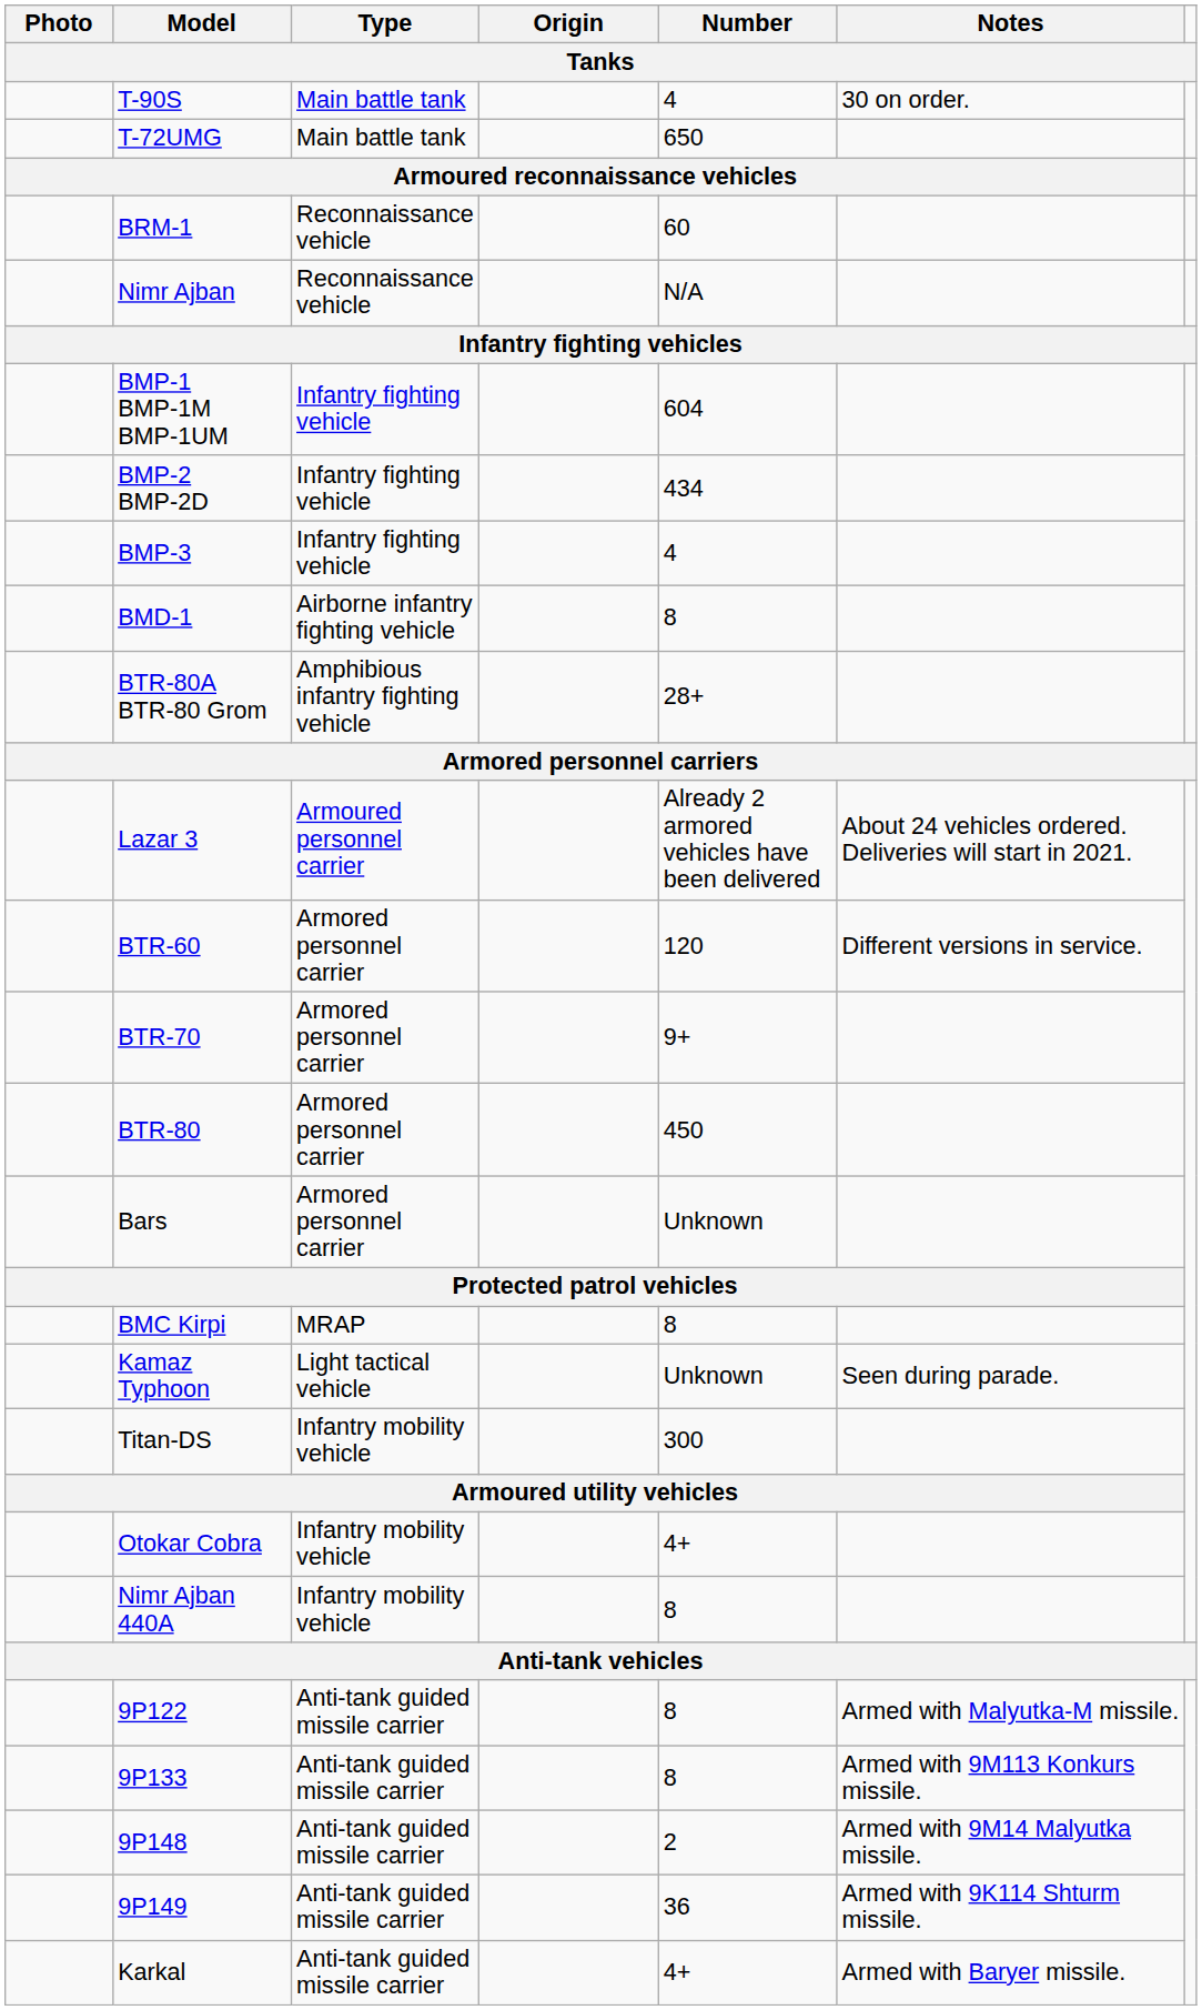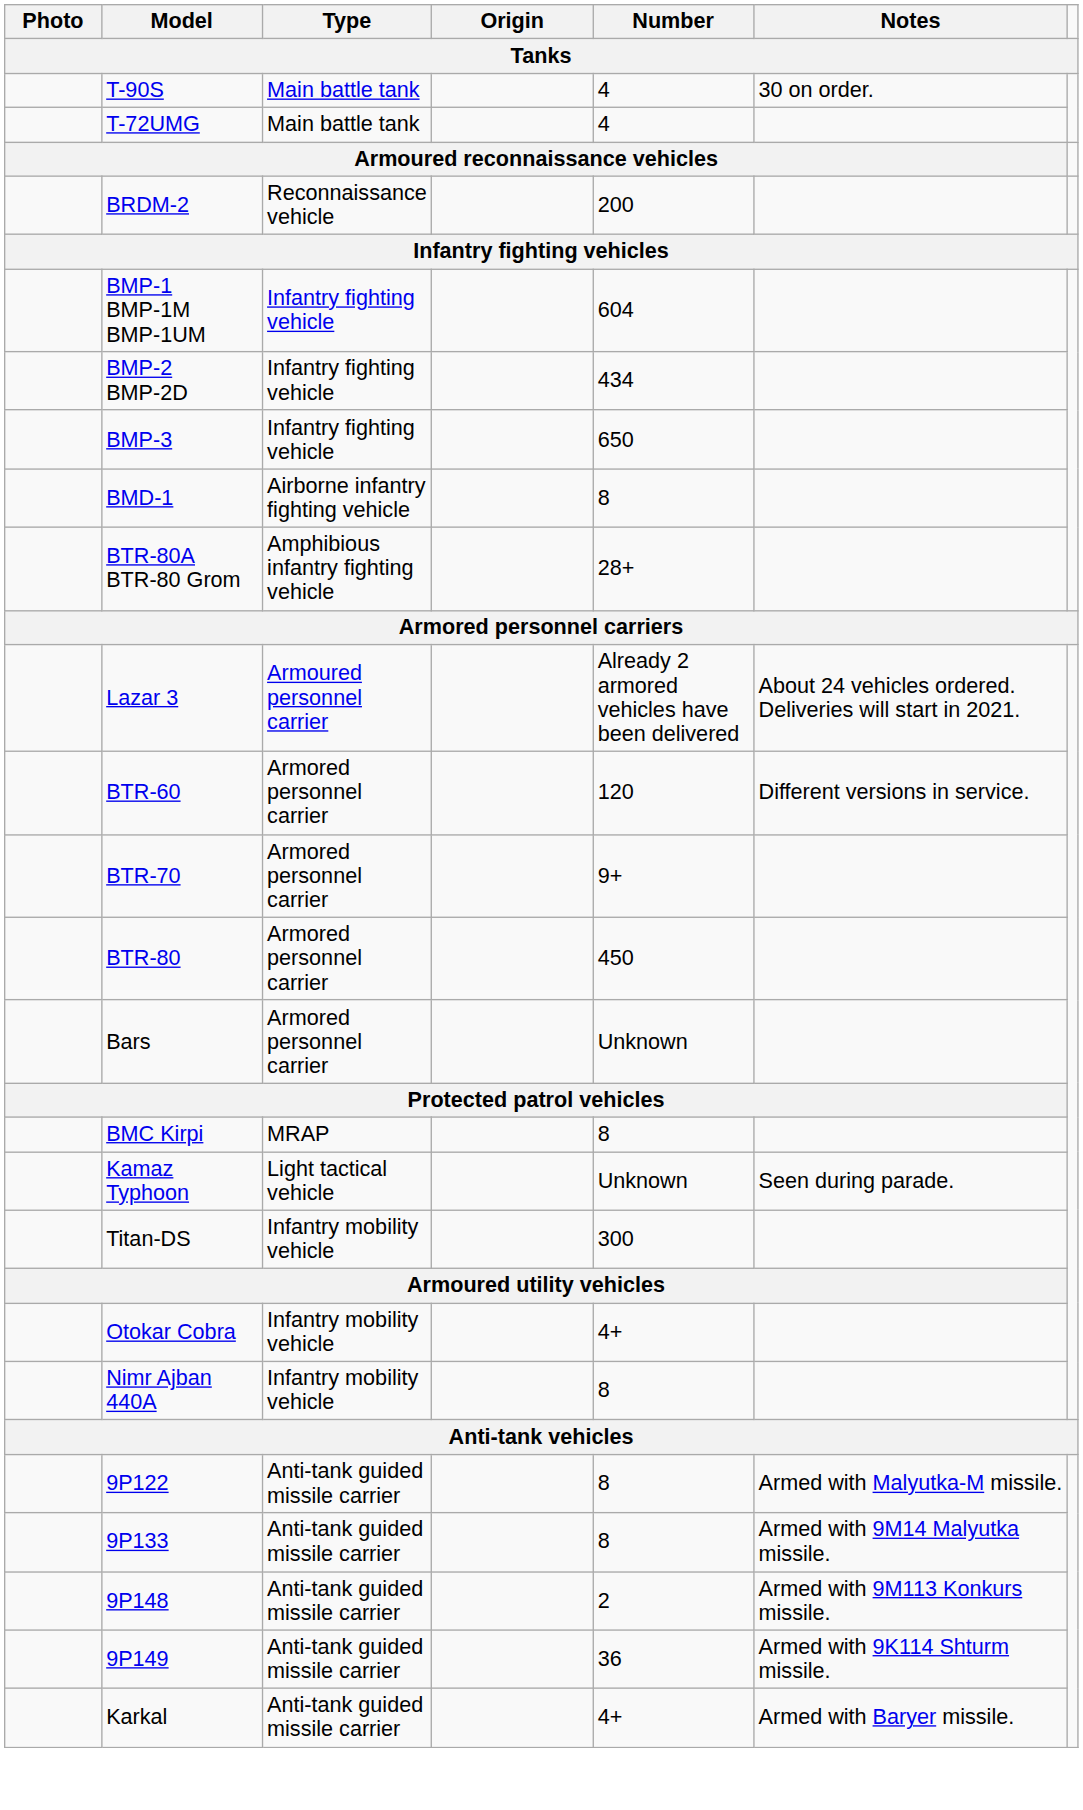T-72UMG | Number: 650 -> 4
+ row: BRDM-2 | Reconnaissance vehicle | 200
- row: BRM-1 | Reconnaissance vehicle | 60
- row: Nimr Ajban | Reconnaissance vehicle | N/A
BMP-3 | Number: 4 -> 650
9P133 | Notes: Armed with 9M113 Konkurs missile. -> Armed with 9M14 Malyutka missile.
9P148 | Notes: Armed with 9M14 Malyutka missile. -> Armed with 9M113 Konkurs missile.
